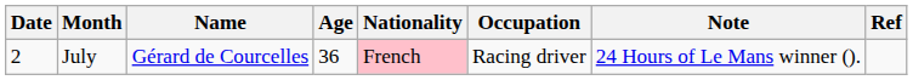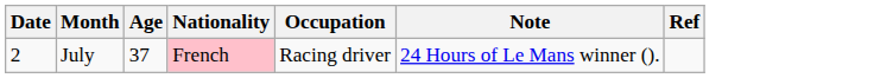- column: Name | Gérard de Courcelles
July | Age: 36 -> 37
